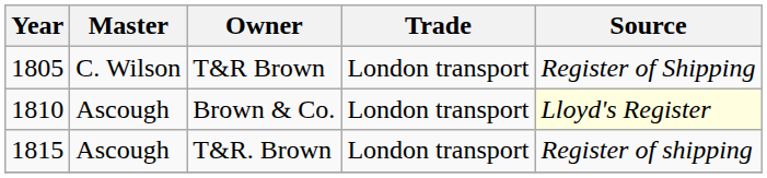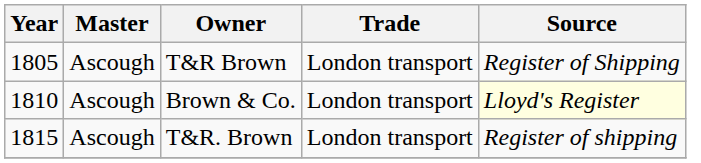T&R Brown | Master: C. Wilson -> Ascough
